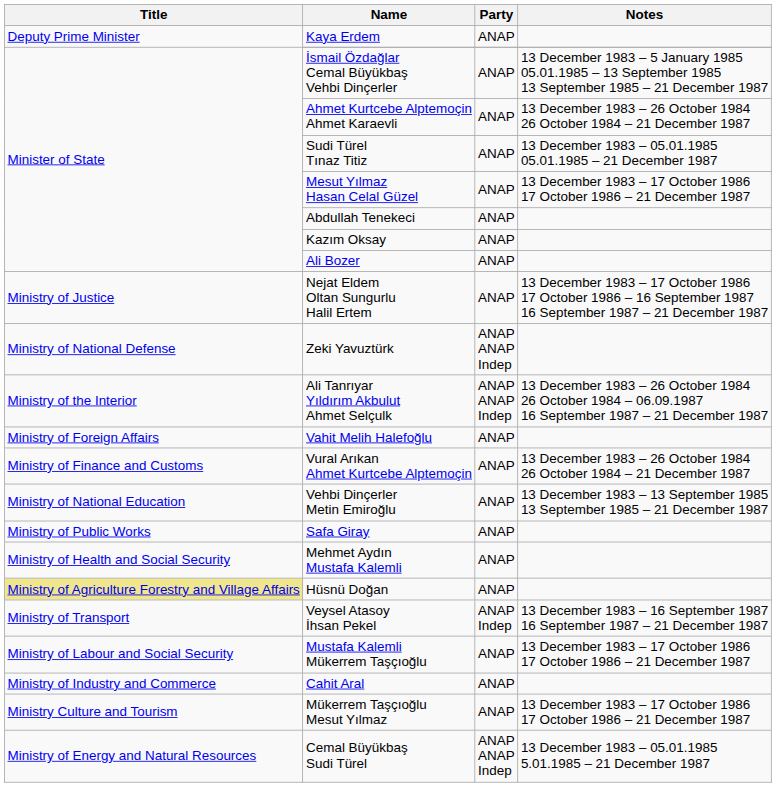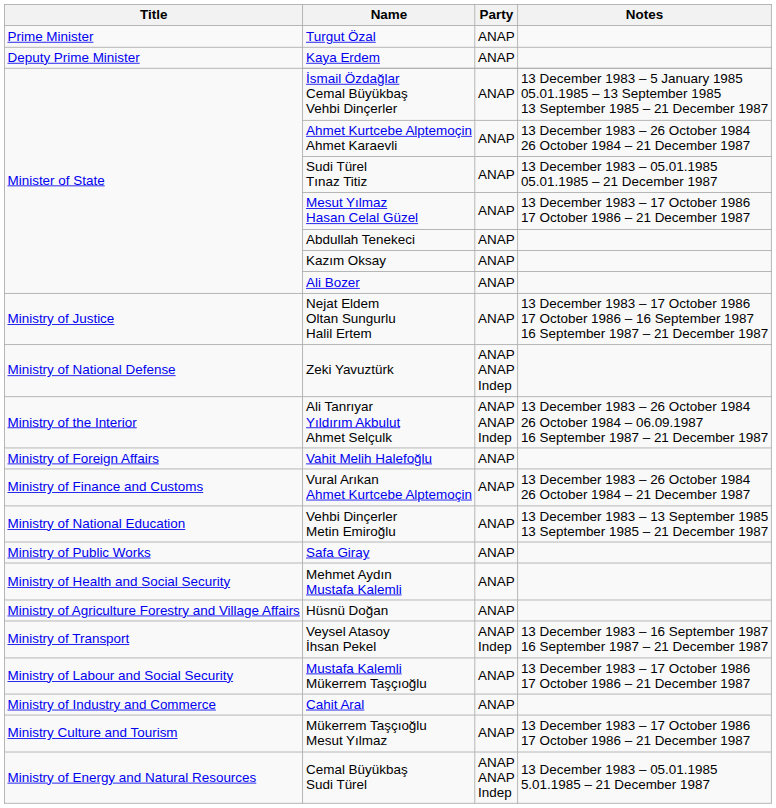+ row: Prime Minister | Turgut Özal | ANAP
Hüsnü Doğan | Title: khaki background -> no background
